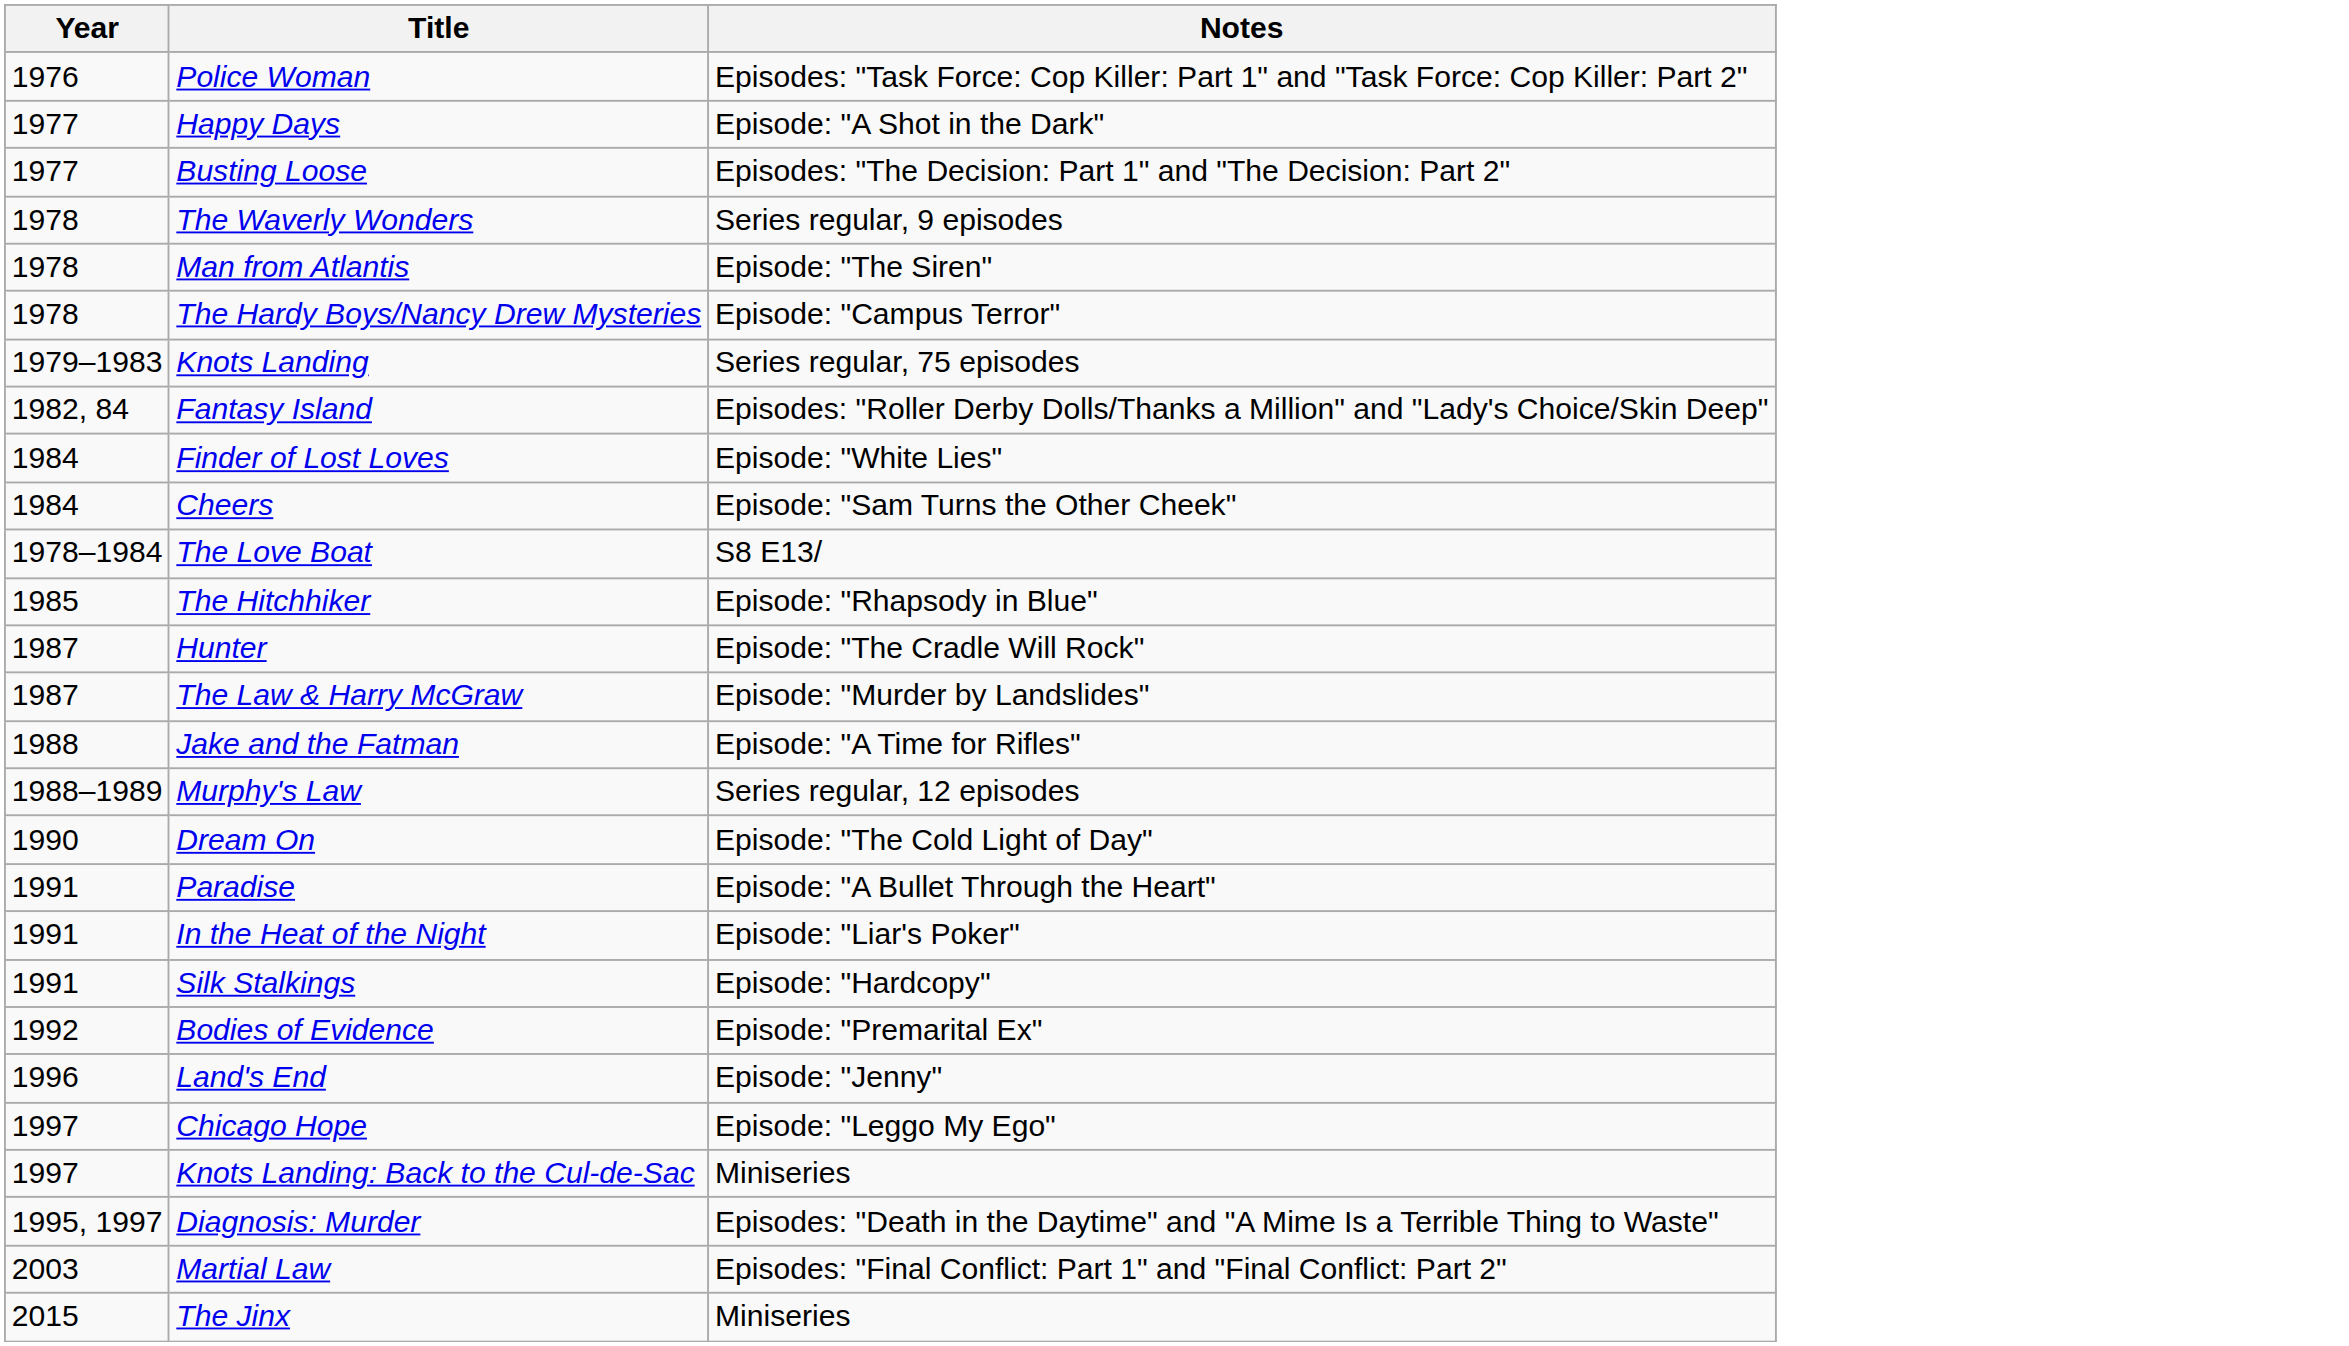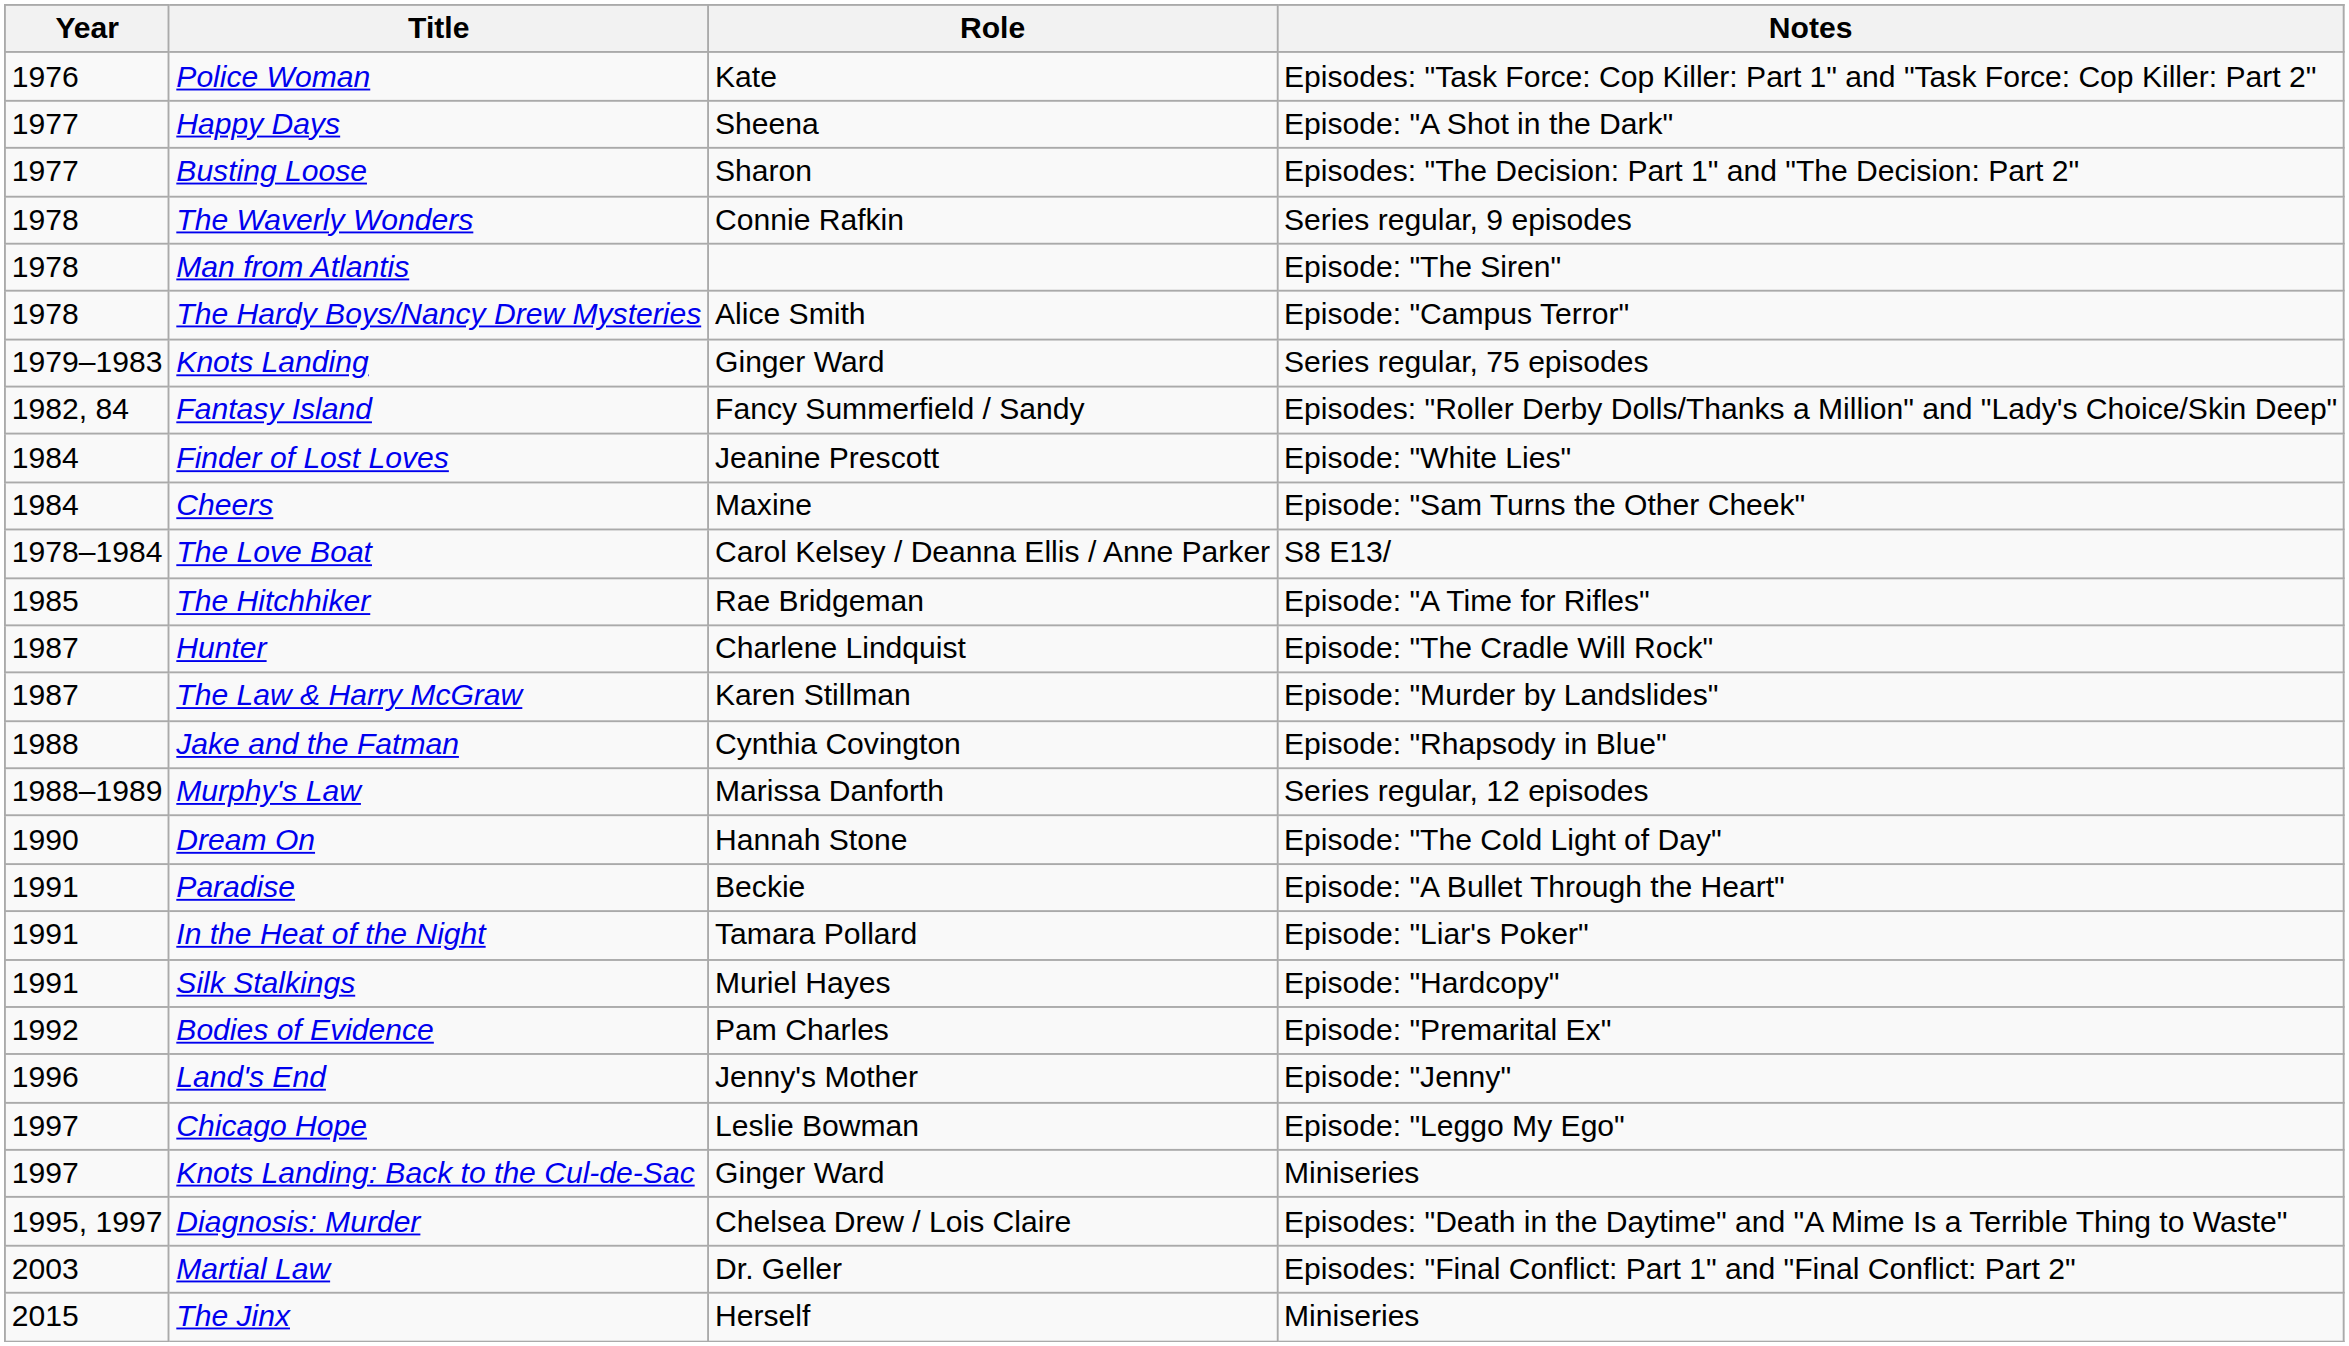+ column: Role | Kate | Sheena | Sharon | Connie Rafkin | Alice Smith | Ginger Ward | Fancy Summerfield / Sandy | Jeanine Prescott | Maxine | Carol Kelsey / Deanna Ellis / Anne Parker | Rae Bridgeman | Charlene Lindquist | Karen Stillman | Cynthia Covington | Marissa Danforth | Hannah Stone | Beckie | Tamara Pollard | Muriel Hayes | Pam Charles | Jenny's Mother | Leslie Bowman | Ginger Ward | Chelsea Drew / Lois Claire | Dr. Geller | Herself
The Hitchhiker | Notes: Episode: "Rhapsody in Blue" -> Episode: "A Time for Rifles"
Jake and the Fatman | Notes: Episode: "A Time for Rifles" -> Episode: "Rhapsody in Blue"
